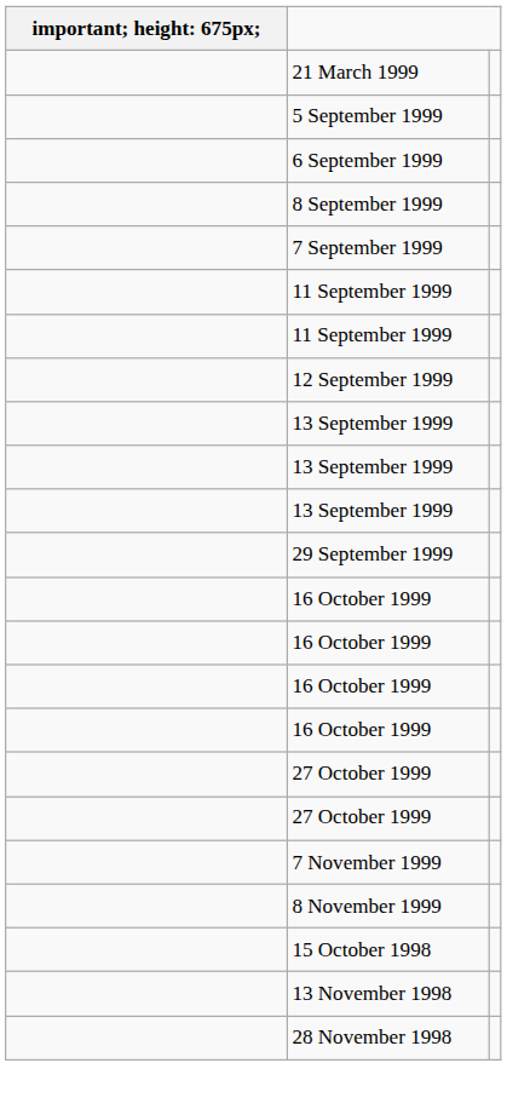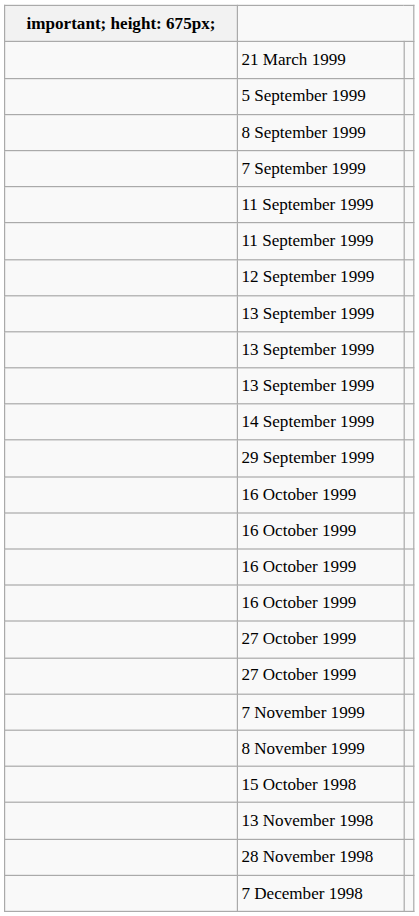- row: 6 September 1999
+ row: 14 September 1999
+ row: 7 December 1998
